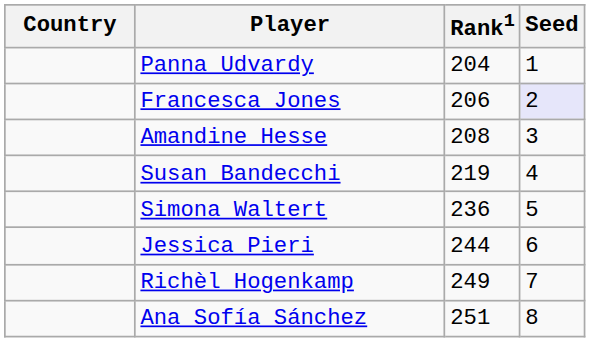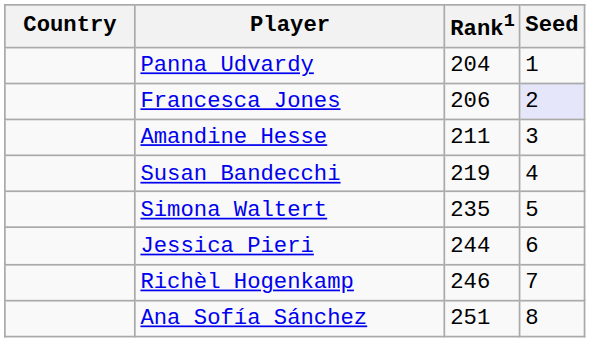Amandine Hesse | Rank1: 208 -> 211
Simona Waltert | Rank1: 236 -> 235
Richèl Hogenkamp | Rank1: 249 -> 246
